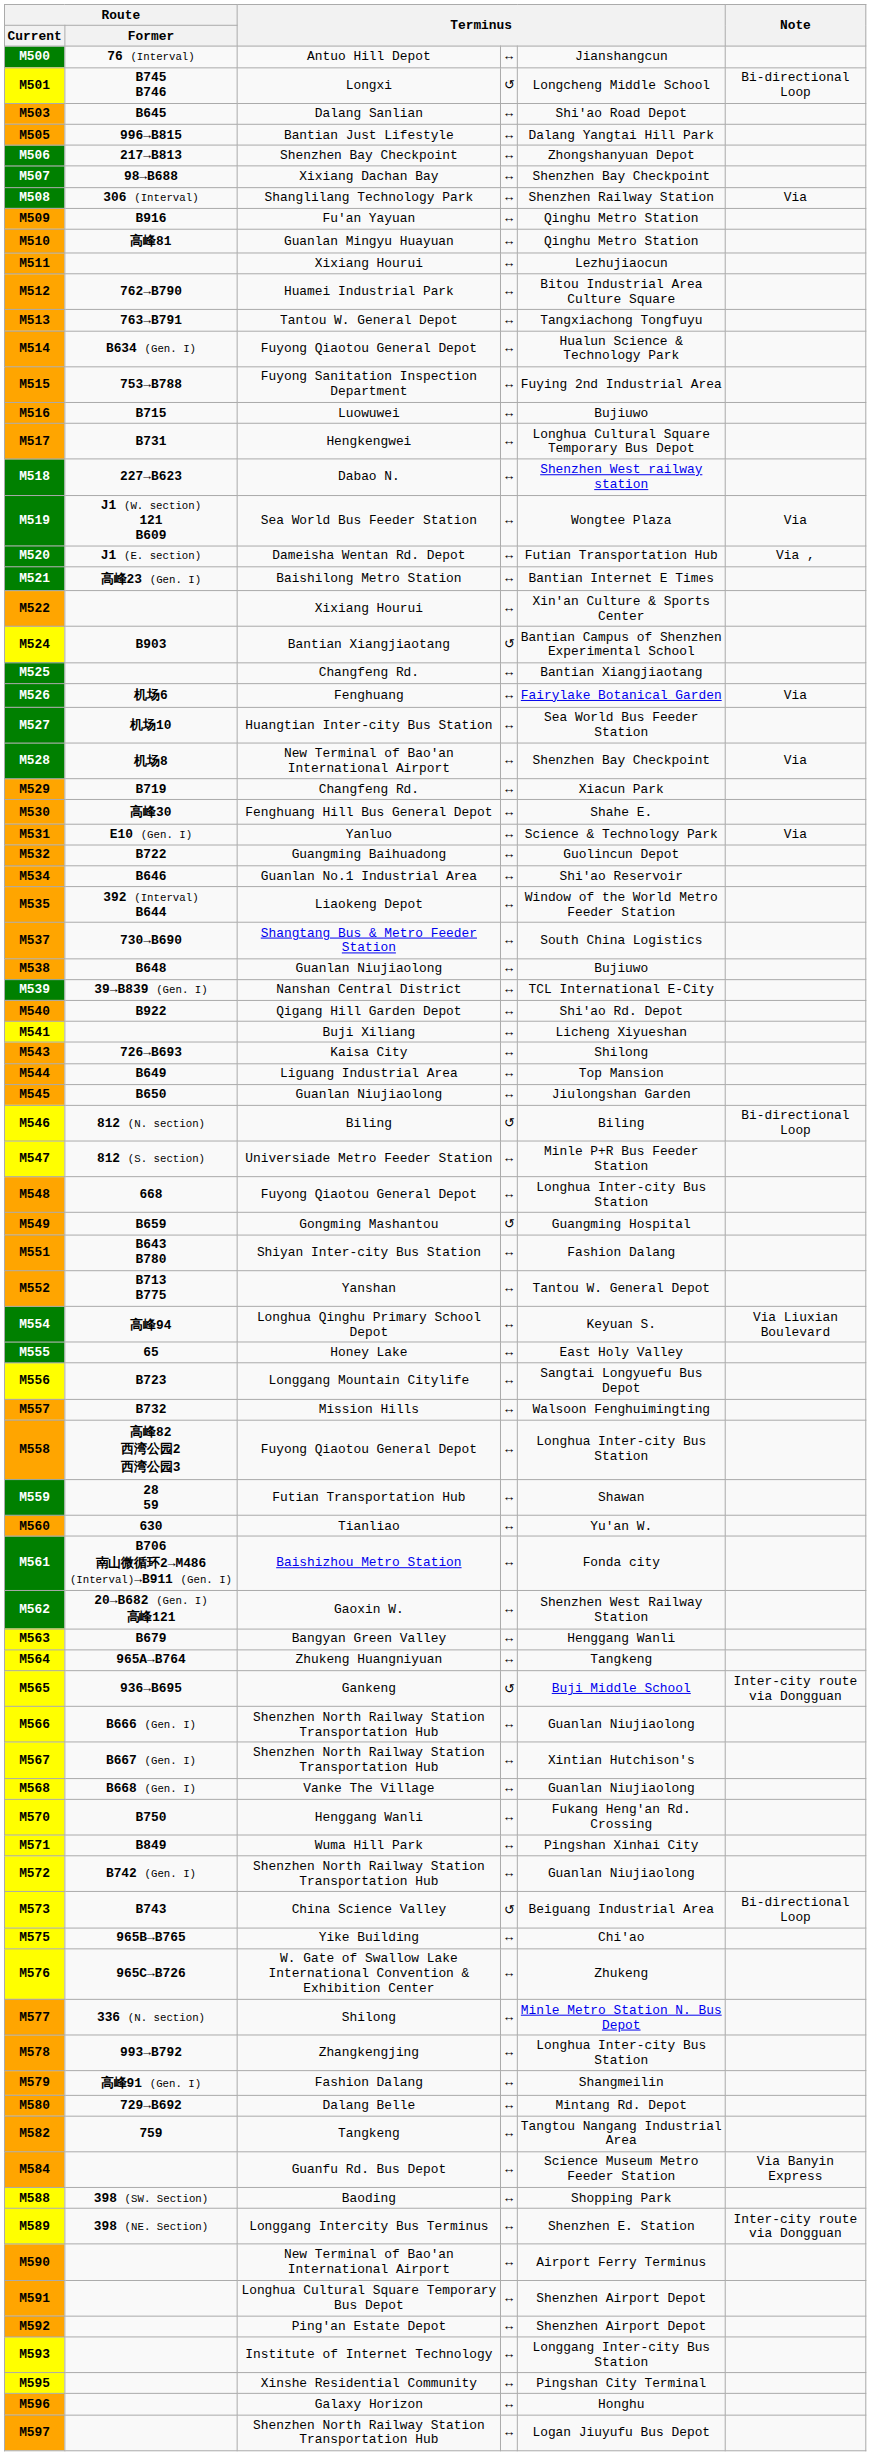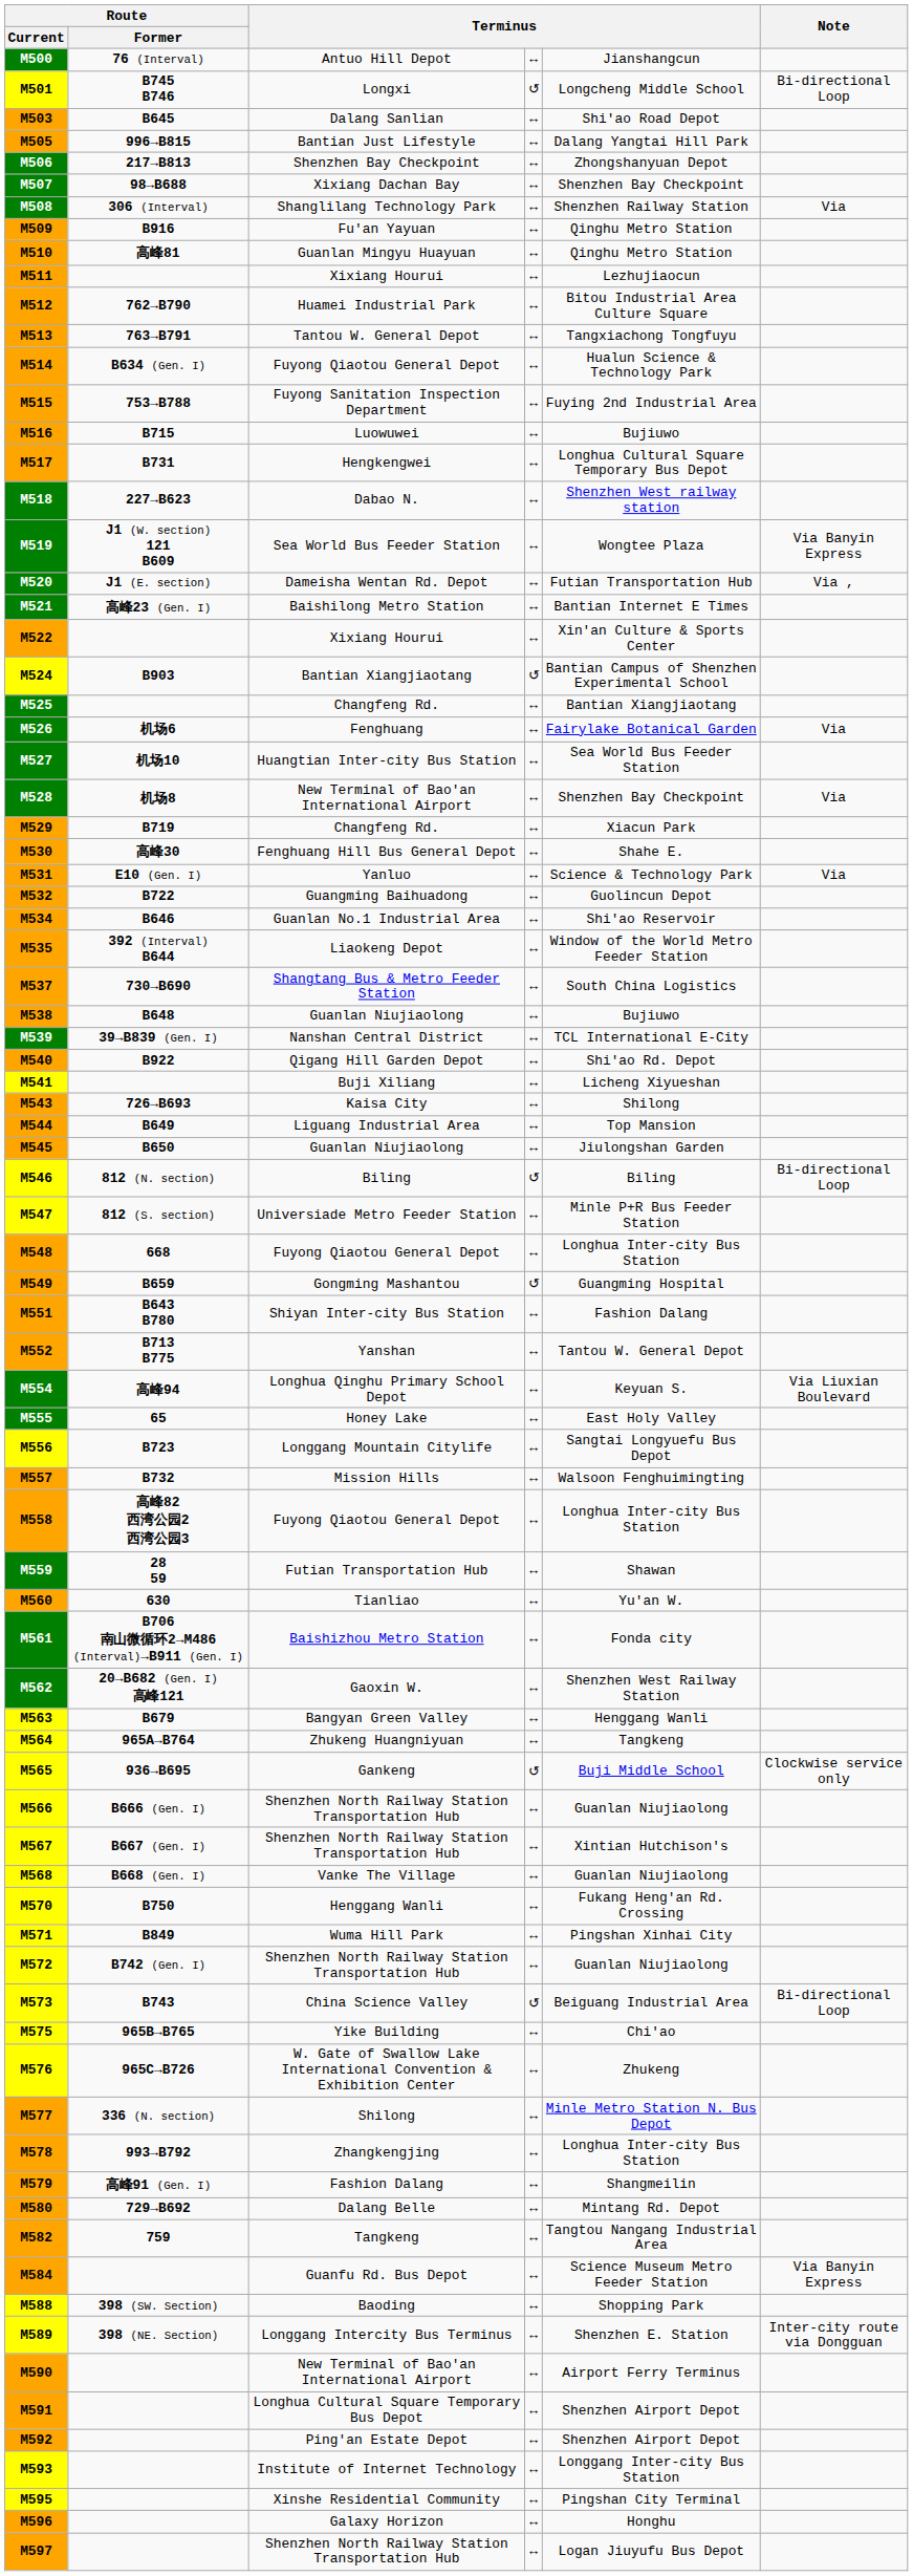M519 | Note: Via -> Via Banyin Express
M565 | Note: Inter-city route via Dongguan -> Clockwise service only
